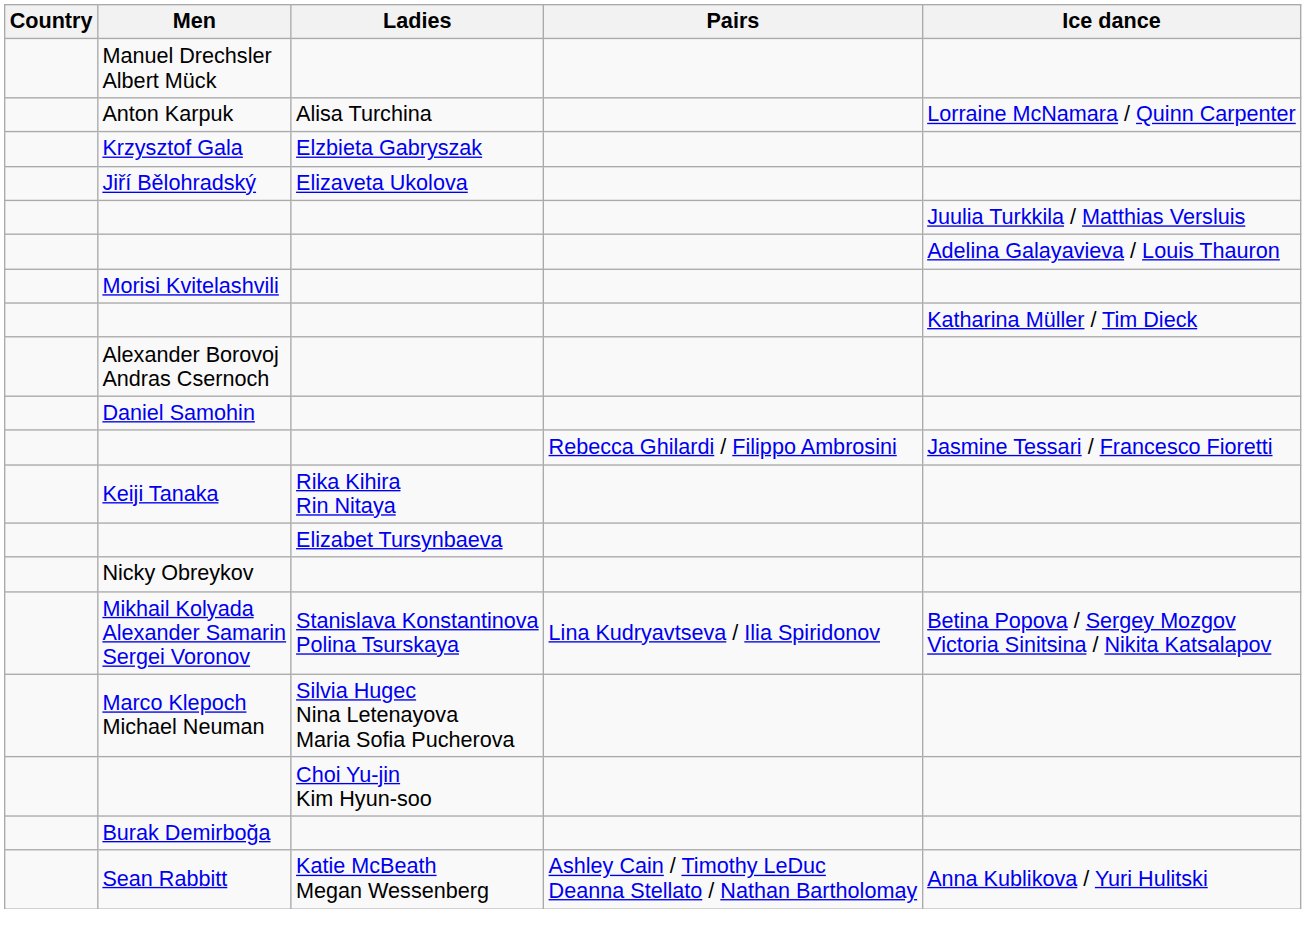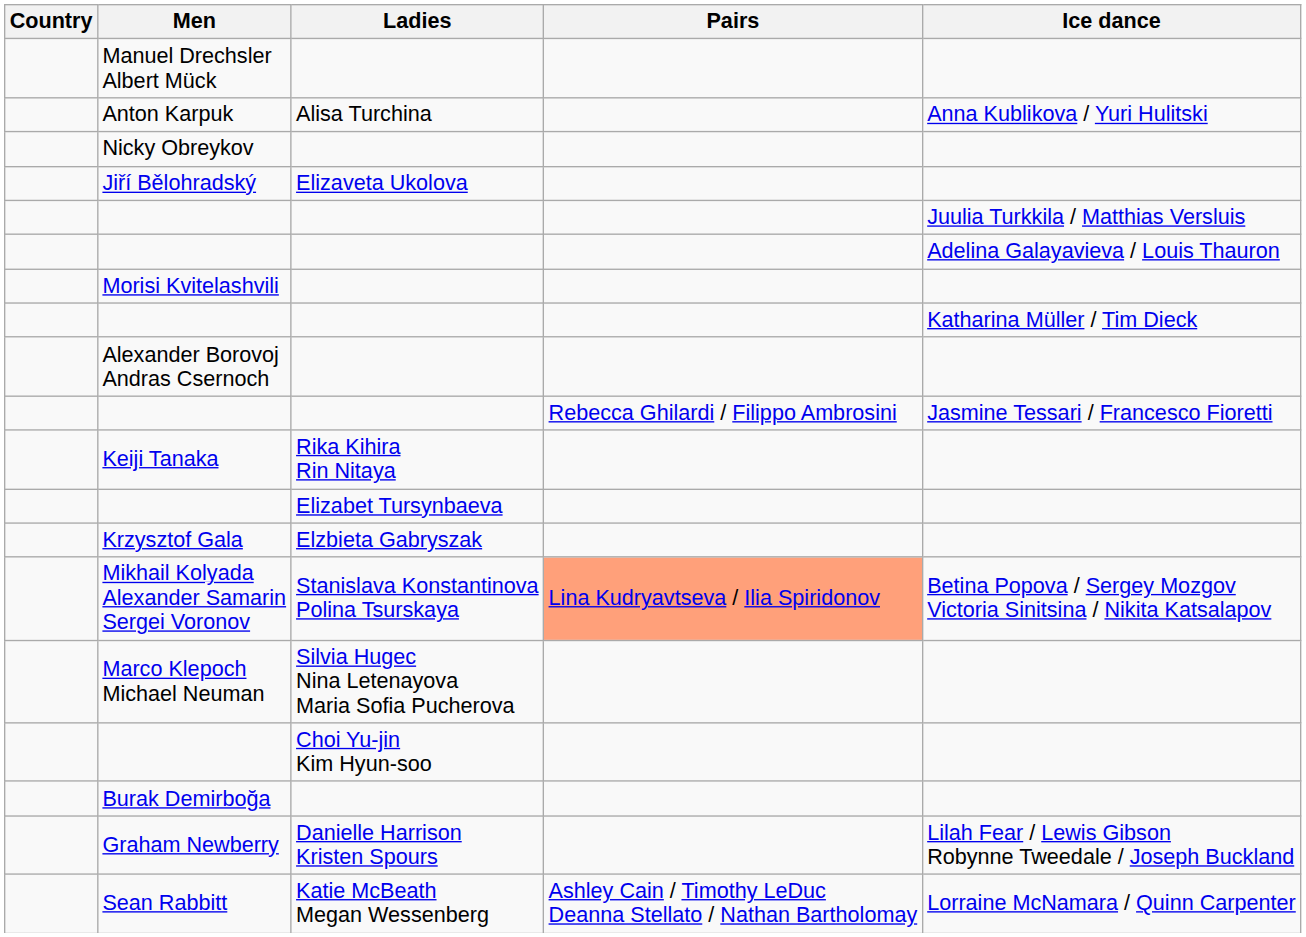Anton Karpuk | Ice dance: Lorraine McNamara / Quinn Carpenter -> Anna Kublikova / Yuri Hulitski
rows swapped: Nicky Obreykov <-> Krzysztof Gala
- row: Daniel Samohin
Mikhail Kolyada Alexander Samarin Sergei Voronov | Pairs: no background -> lightsalmon background
+ row: Graham Newberry | Danielle Harrison Kristen Spours | Lilah Fear / Lewis Gibson Robynne Tweedale / Joseph Buckland
Sean Rabbitt | Ice dance: Anna Kublikova / Yuri Hulitski -> Lorraine McNamara / Quinn Carpenter
